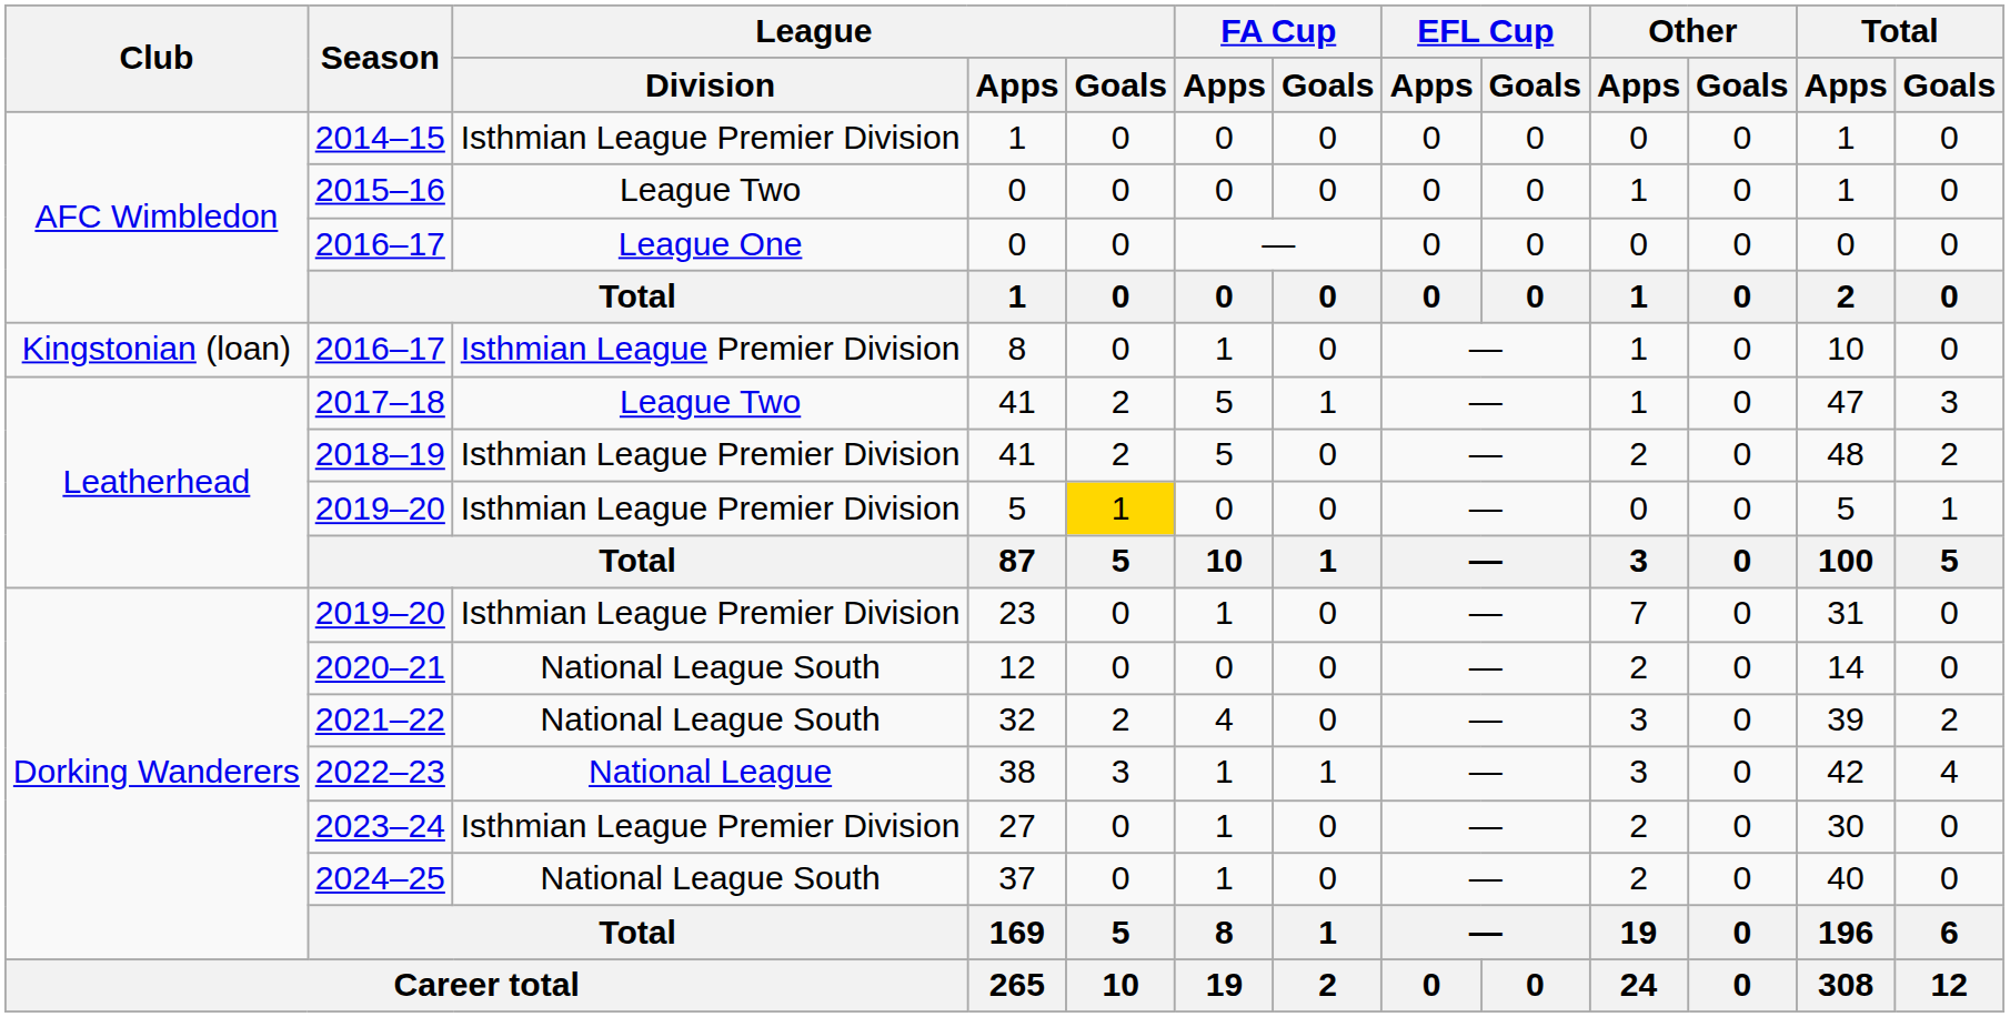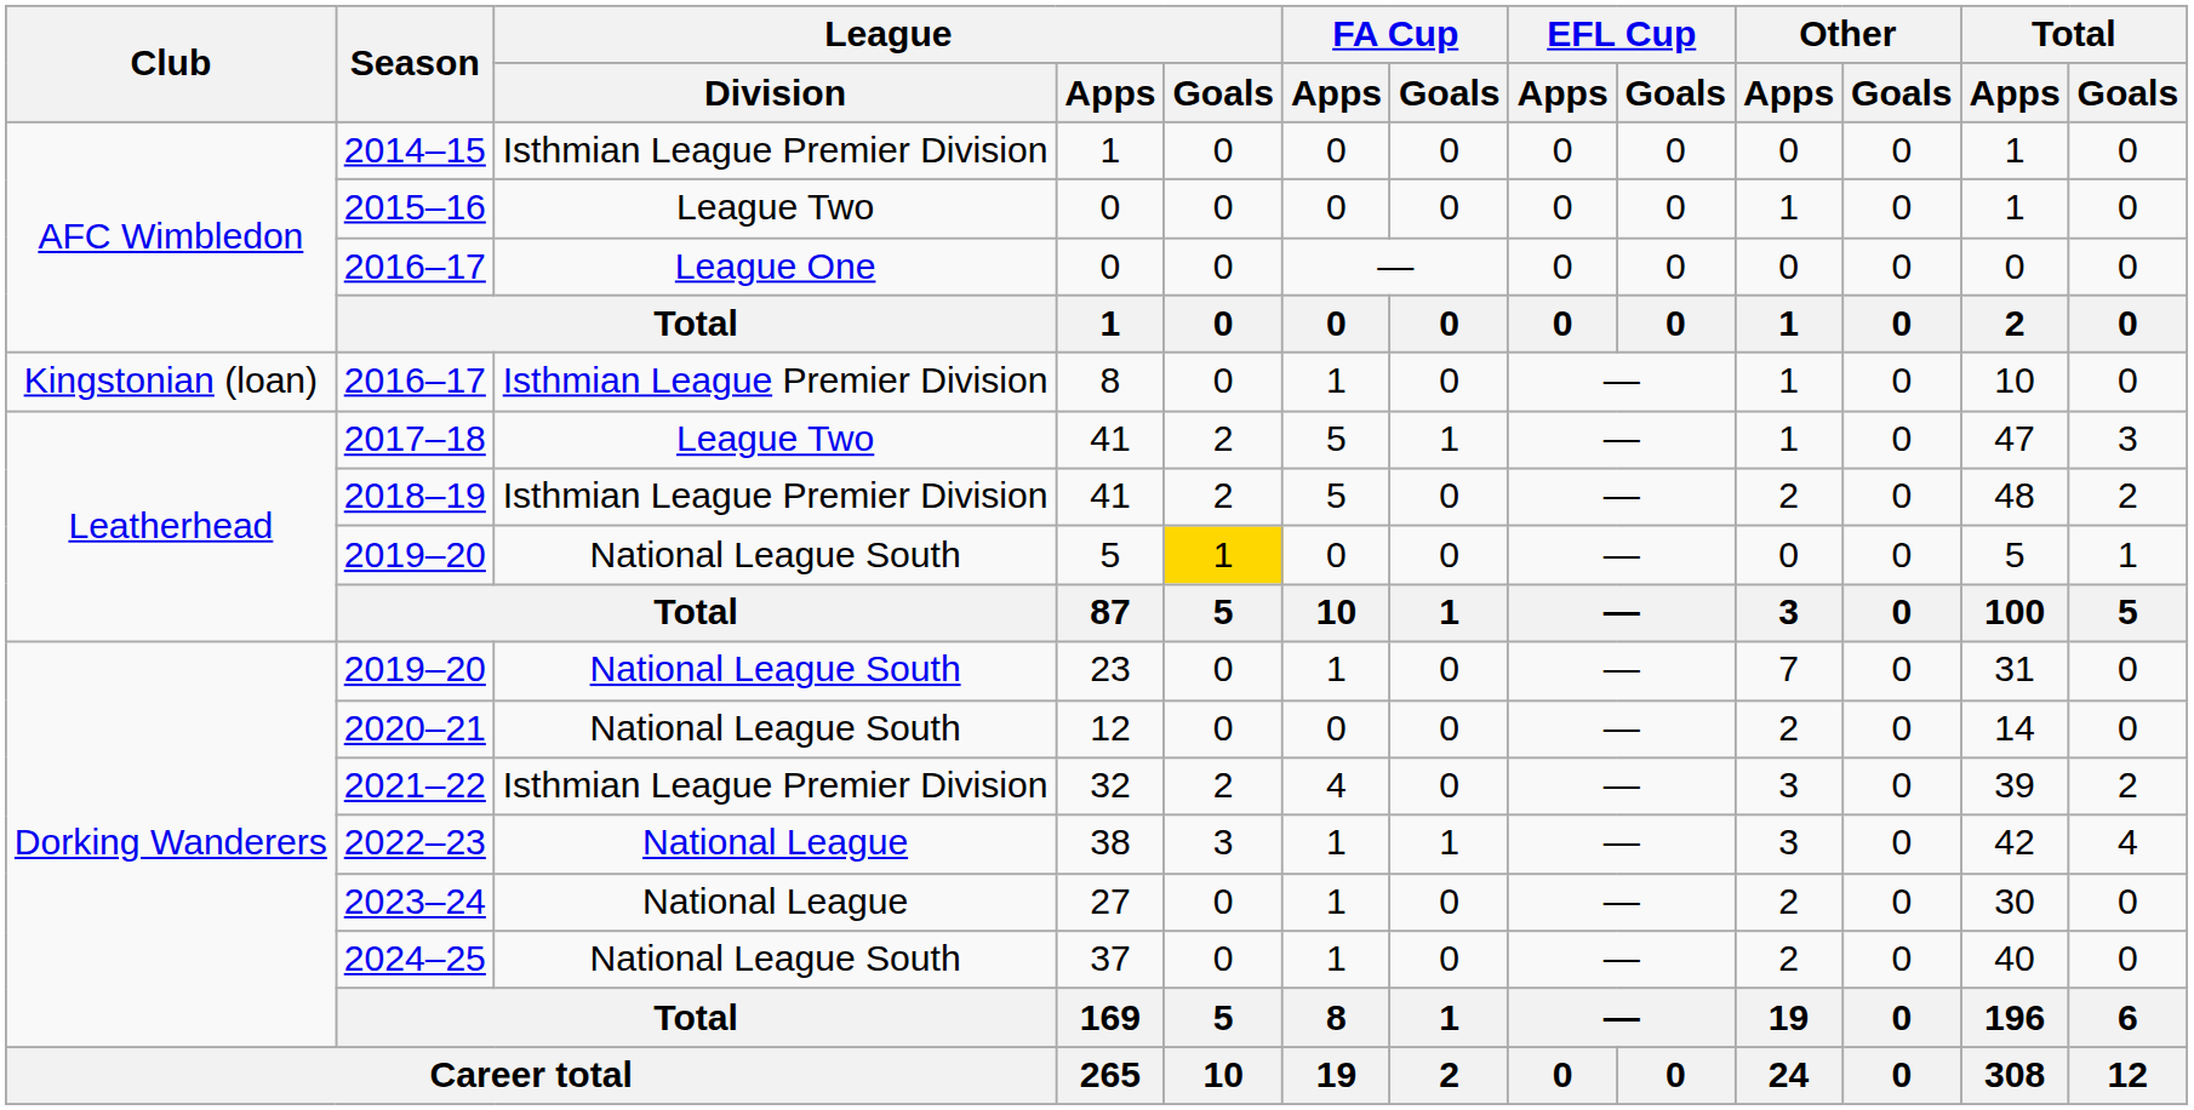2019–20 / 5 | League / Division: Isthmian League Premier Division -> National League South
2019–20 / 23 | League / Division: Isthmian League Premier Division -> National League South
2021–22 | League / Division: National League South -> Isthmian League Premier Division
2023–24 | League / Division: Isthmian League Premier Division -> National League
